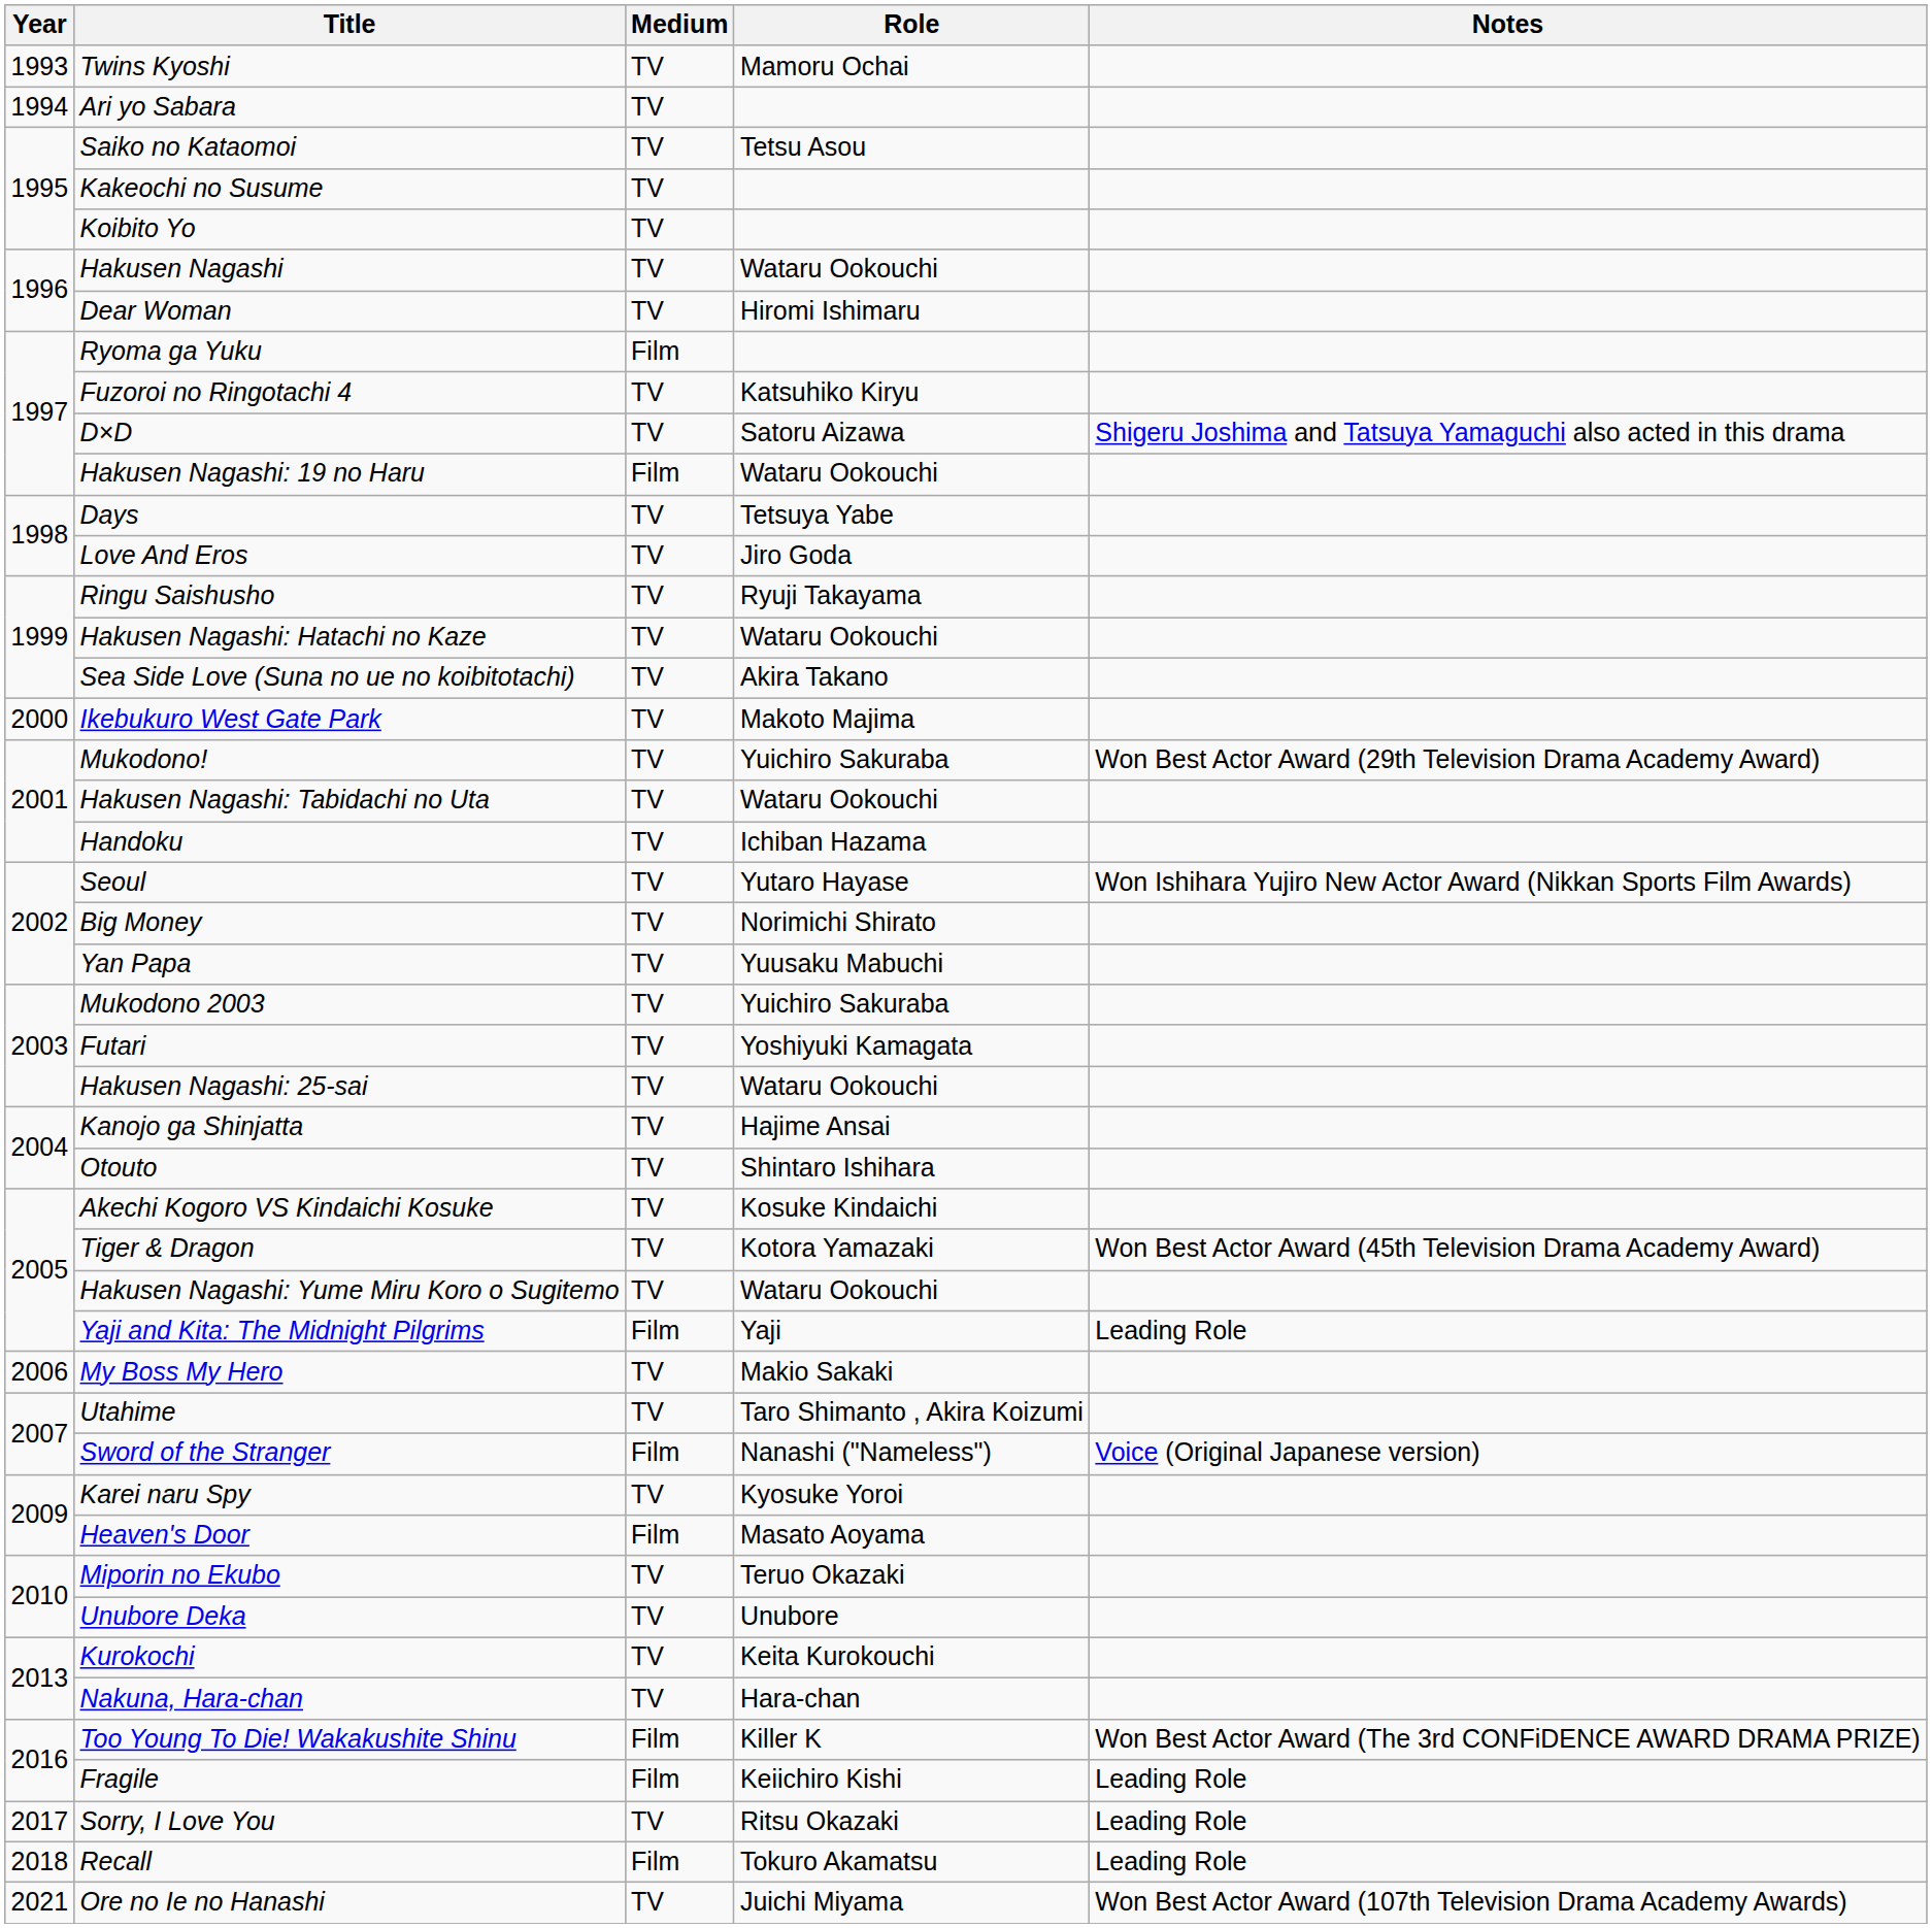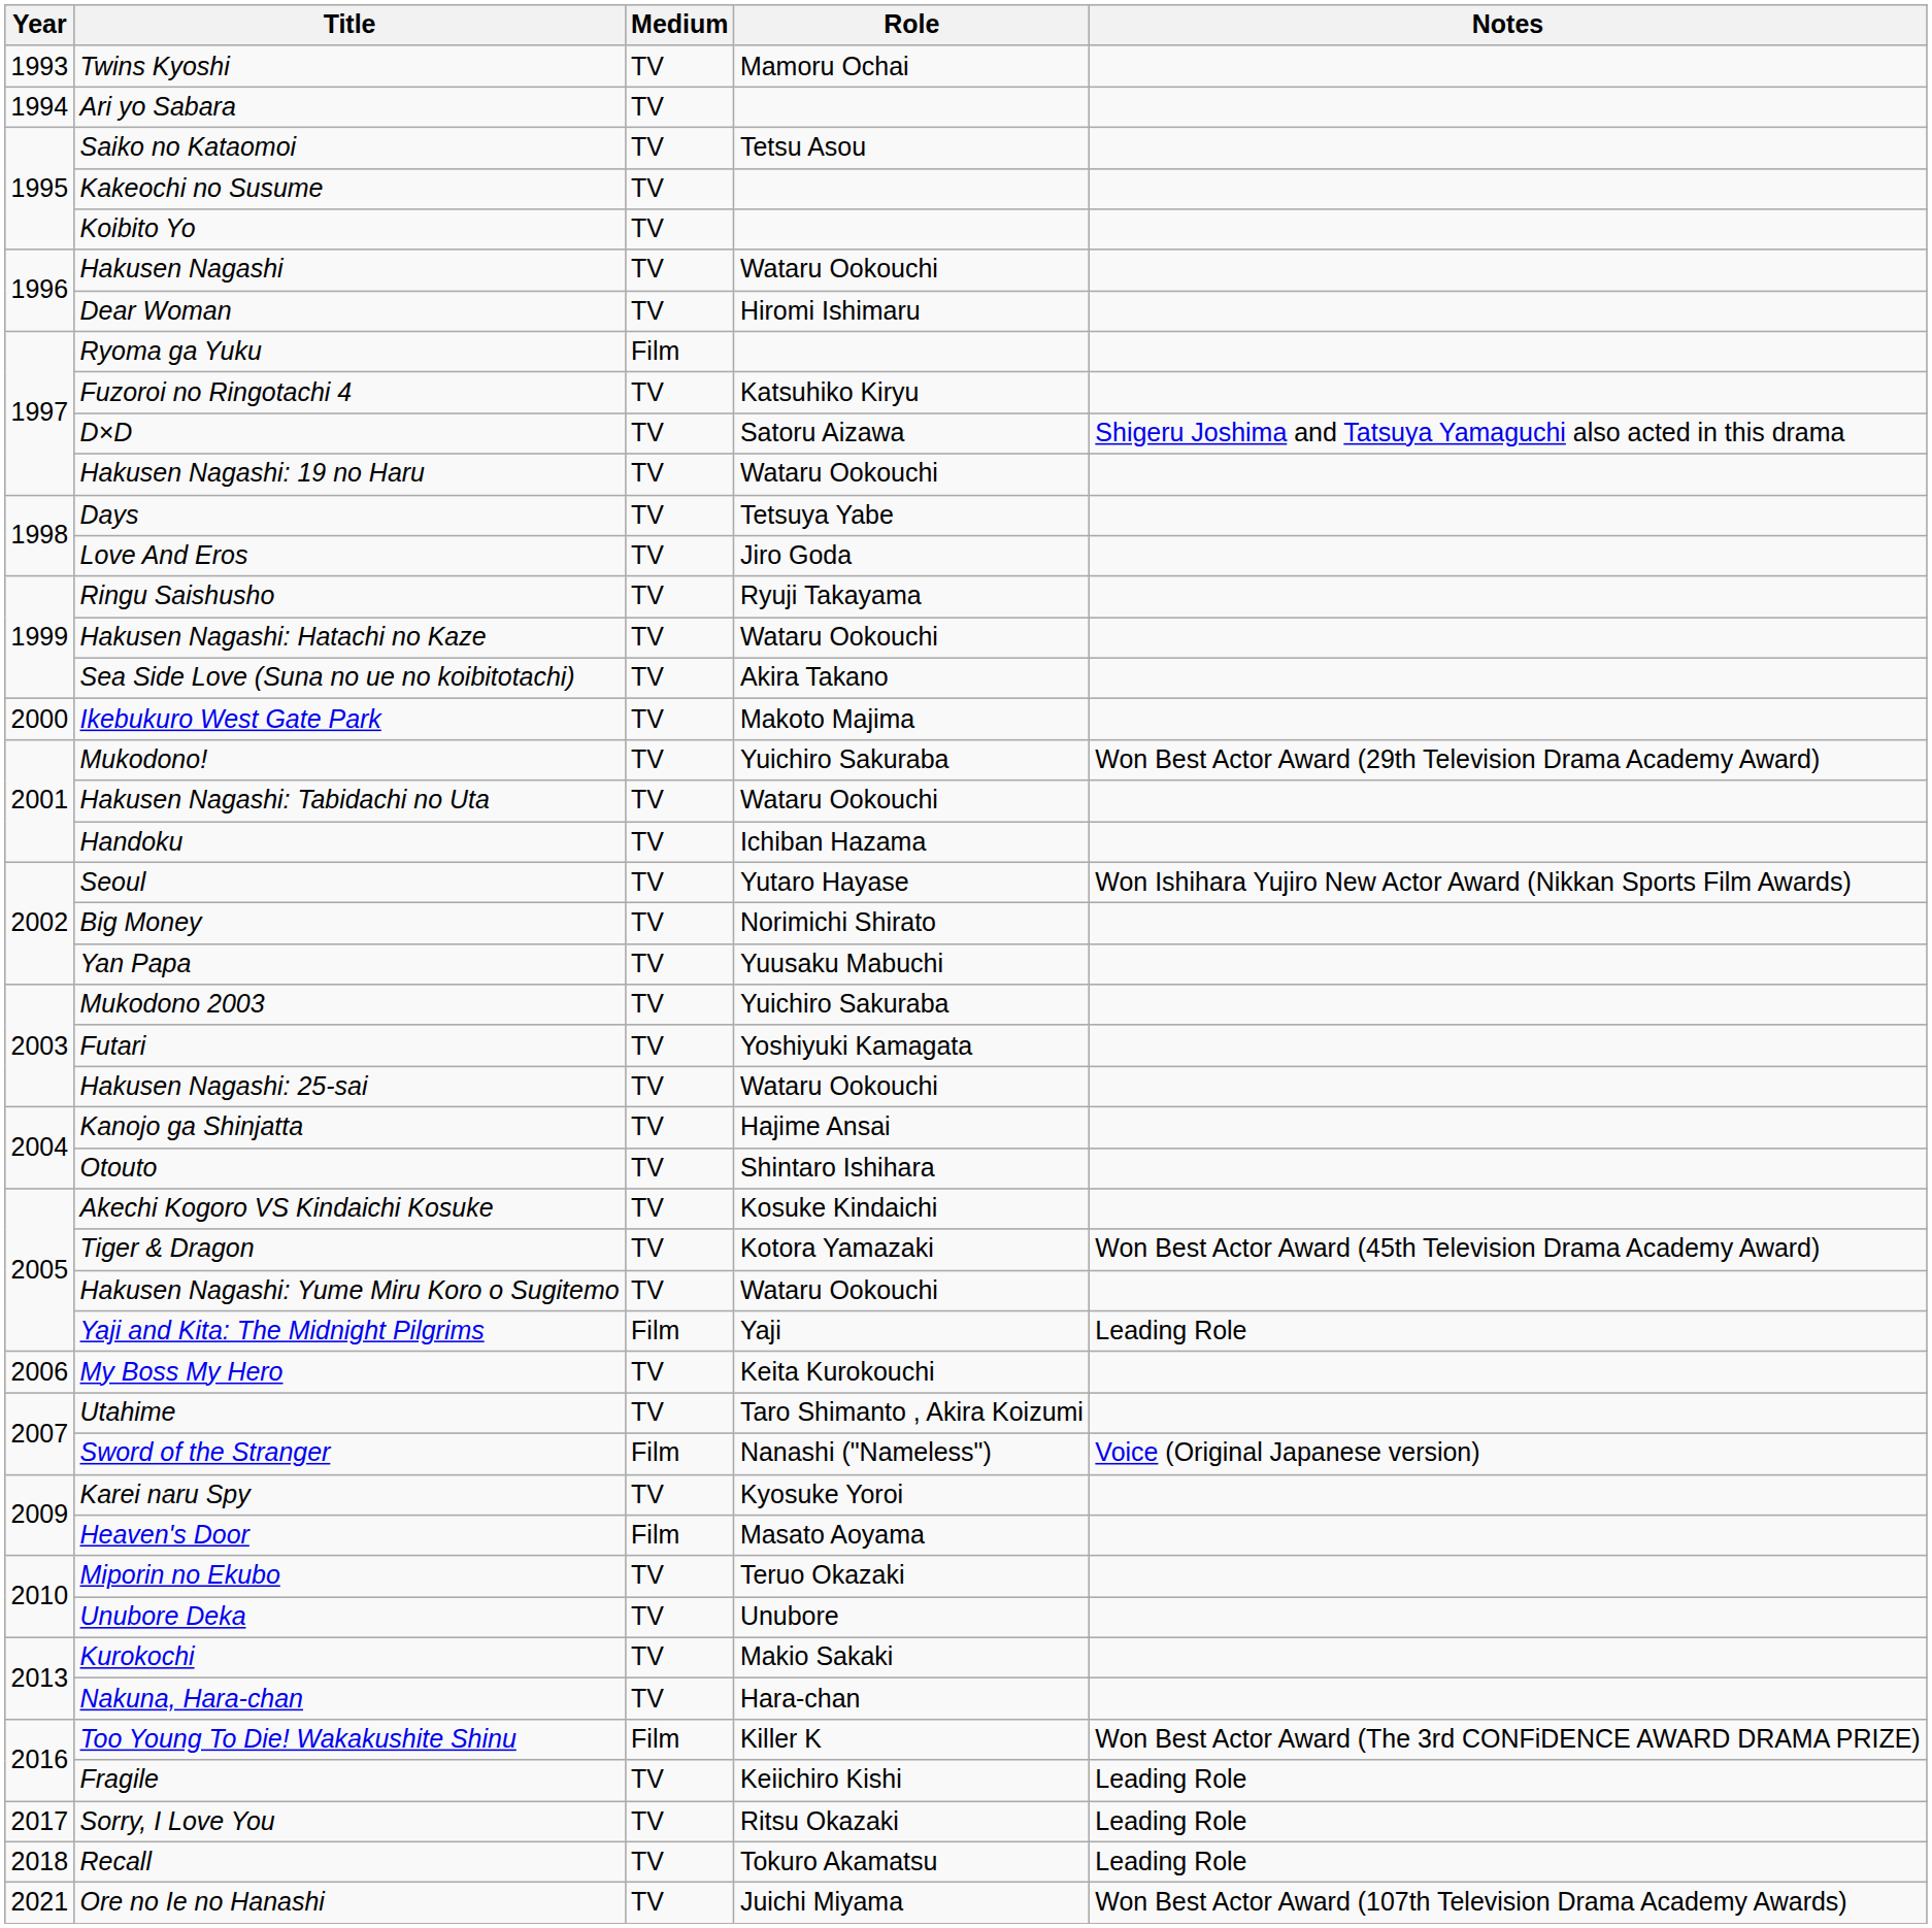Hakusen Nagashi: 19 no Haru | Medium: Film -> TV
My Boss My Hero | Role: Makio Sakaki -> Keita Kurokouchi
Kurokochi | Role: Keita Kurokouchi -> Makio Sakaki
Fragile | Medium: Film -> TV
Recall | Medium: Film -> TV
